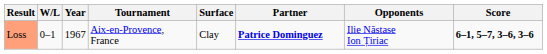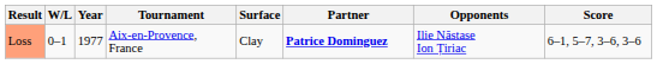Loss | Year: 1967 -> 1977
Loss | Score: bold -> normal
